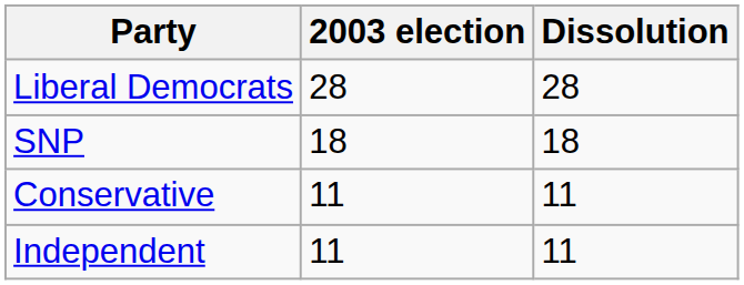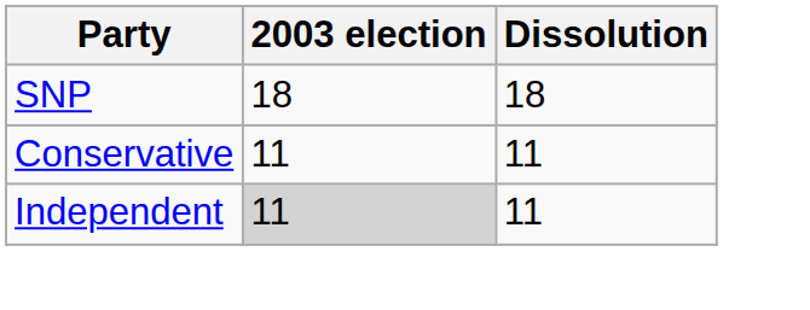- row: Liberal Democrats | 28 | 28
Independent | 2003 election: no background -> lightgrey background
